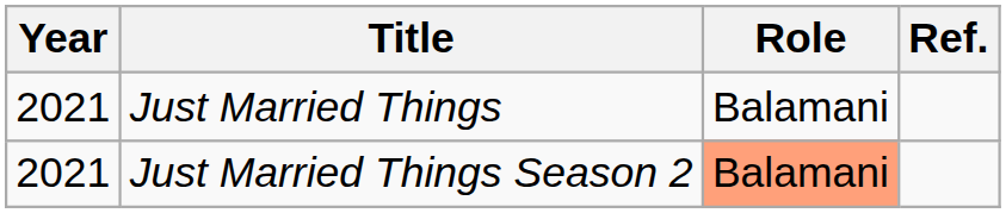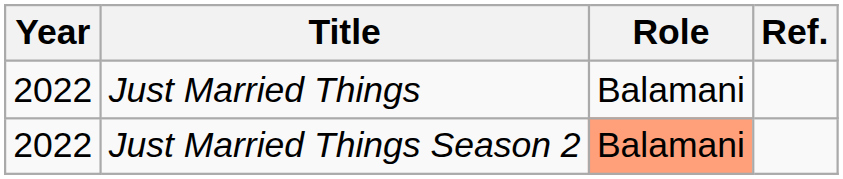Just Married Things | Year: 2021 -> 2022
Just Married Things Season 2 | Year: 2021 -> 2022
